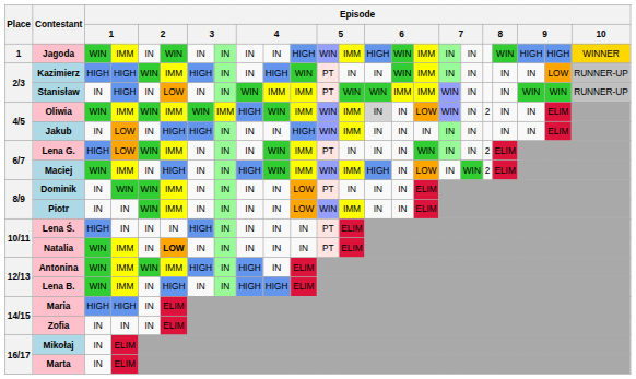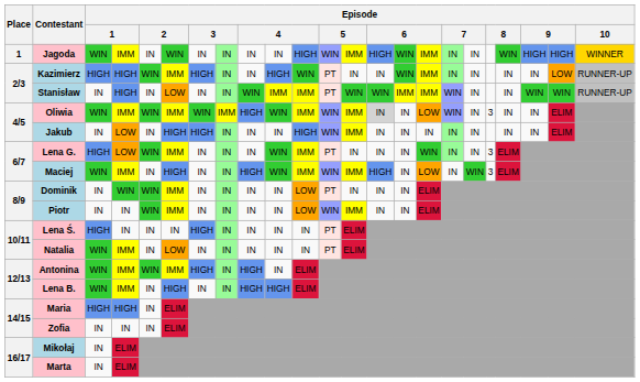Oliwia | column 19: 2 -> 3
Lena G. | column 19: 2 -> 3
Maciej | column 19: 2 -> 3
Natalia | column 6: bold -> normal
